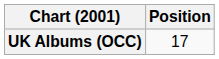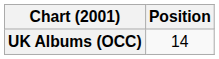UK Albums (OCC) | Position: 17 -> 14
